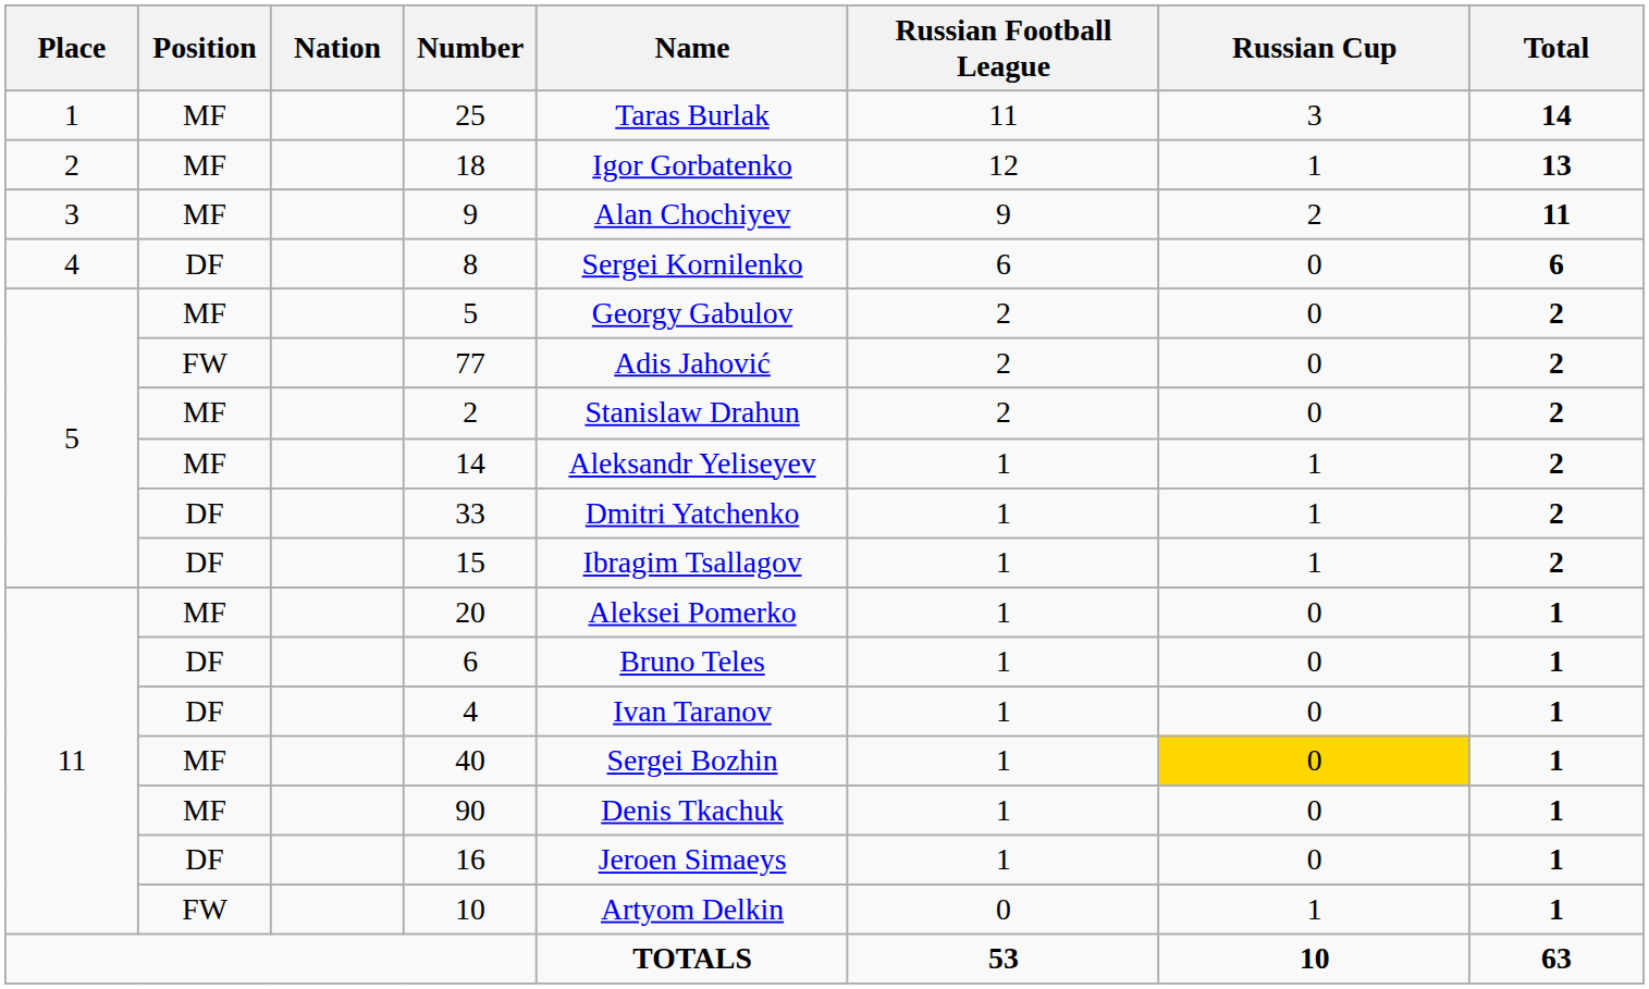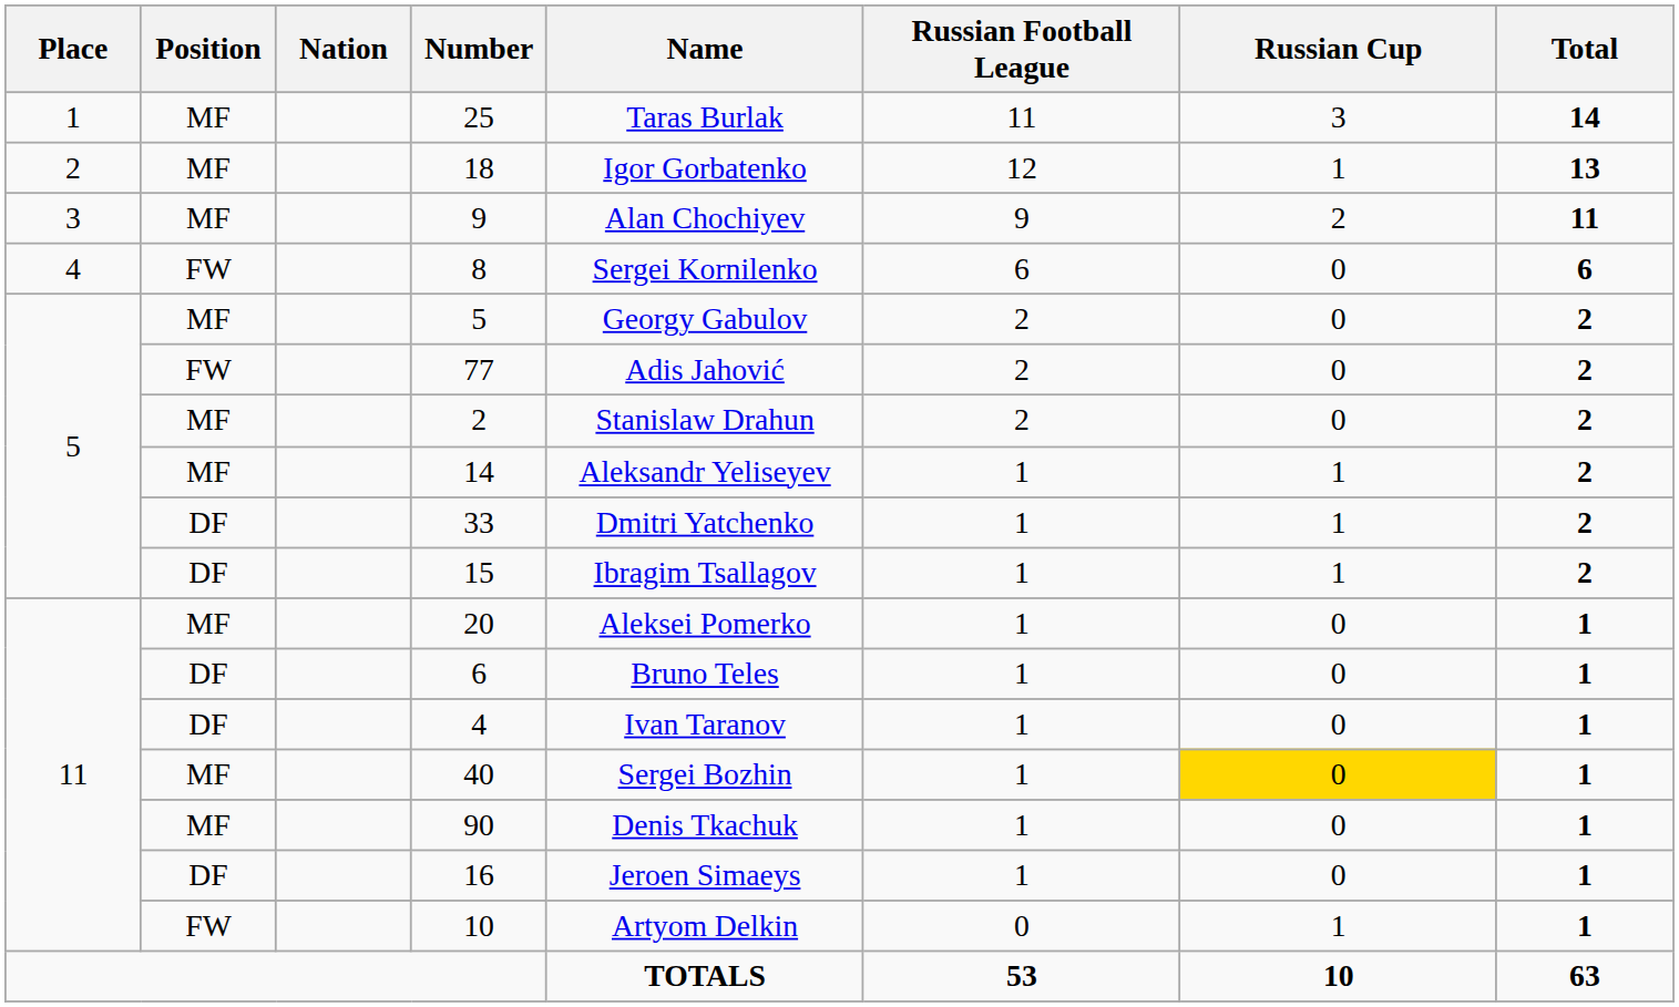8 | Position: DF -> FW
